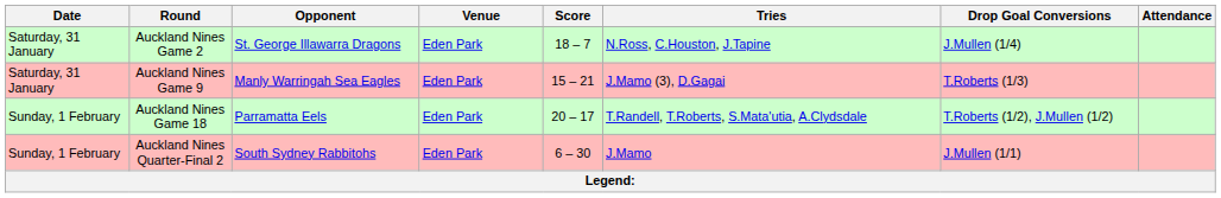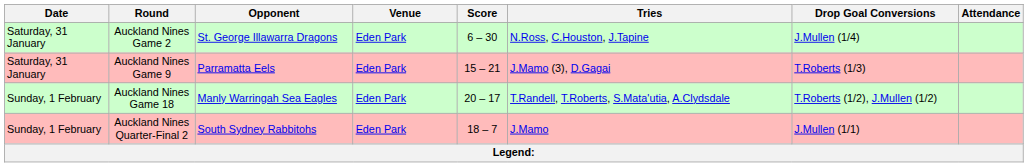Auckland Nines Game 2 | Score: 18 – 7 -> 6 – 30
Auckland Nines Game 9 | Opponent: Manly Warringah Sea Eagles -> Parramatta Eels
Auckland Nines Game 18 | Opponent: Parramatta Eels -> Manly Warringah Sea Eagles
Auckland Nines Quarter-Final 2 | Score: 6 – 30 -> 18 – 7
